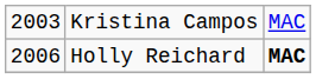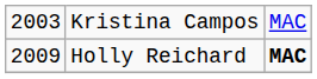Holly Reichard | column 1: 2006 -> 2009
